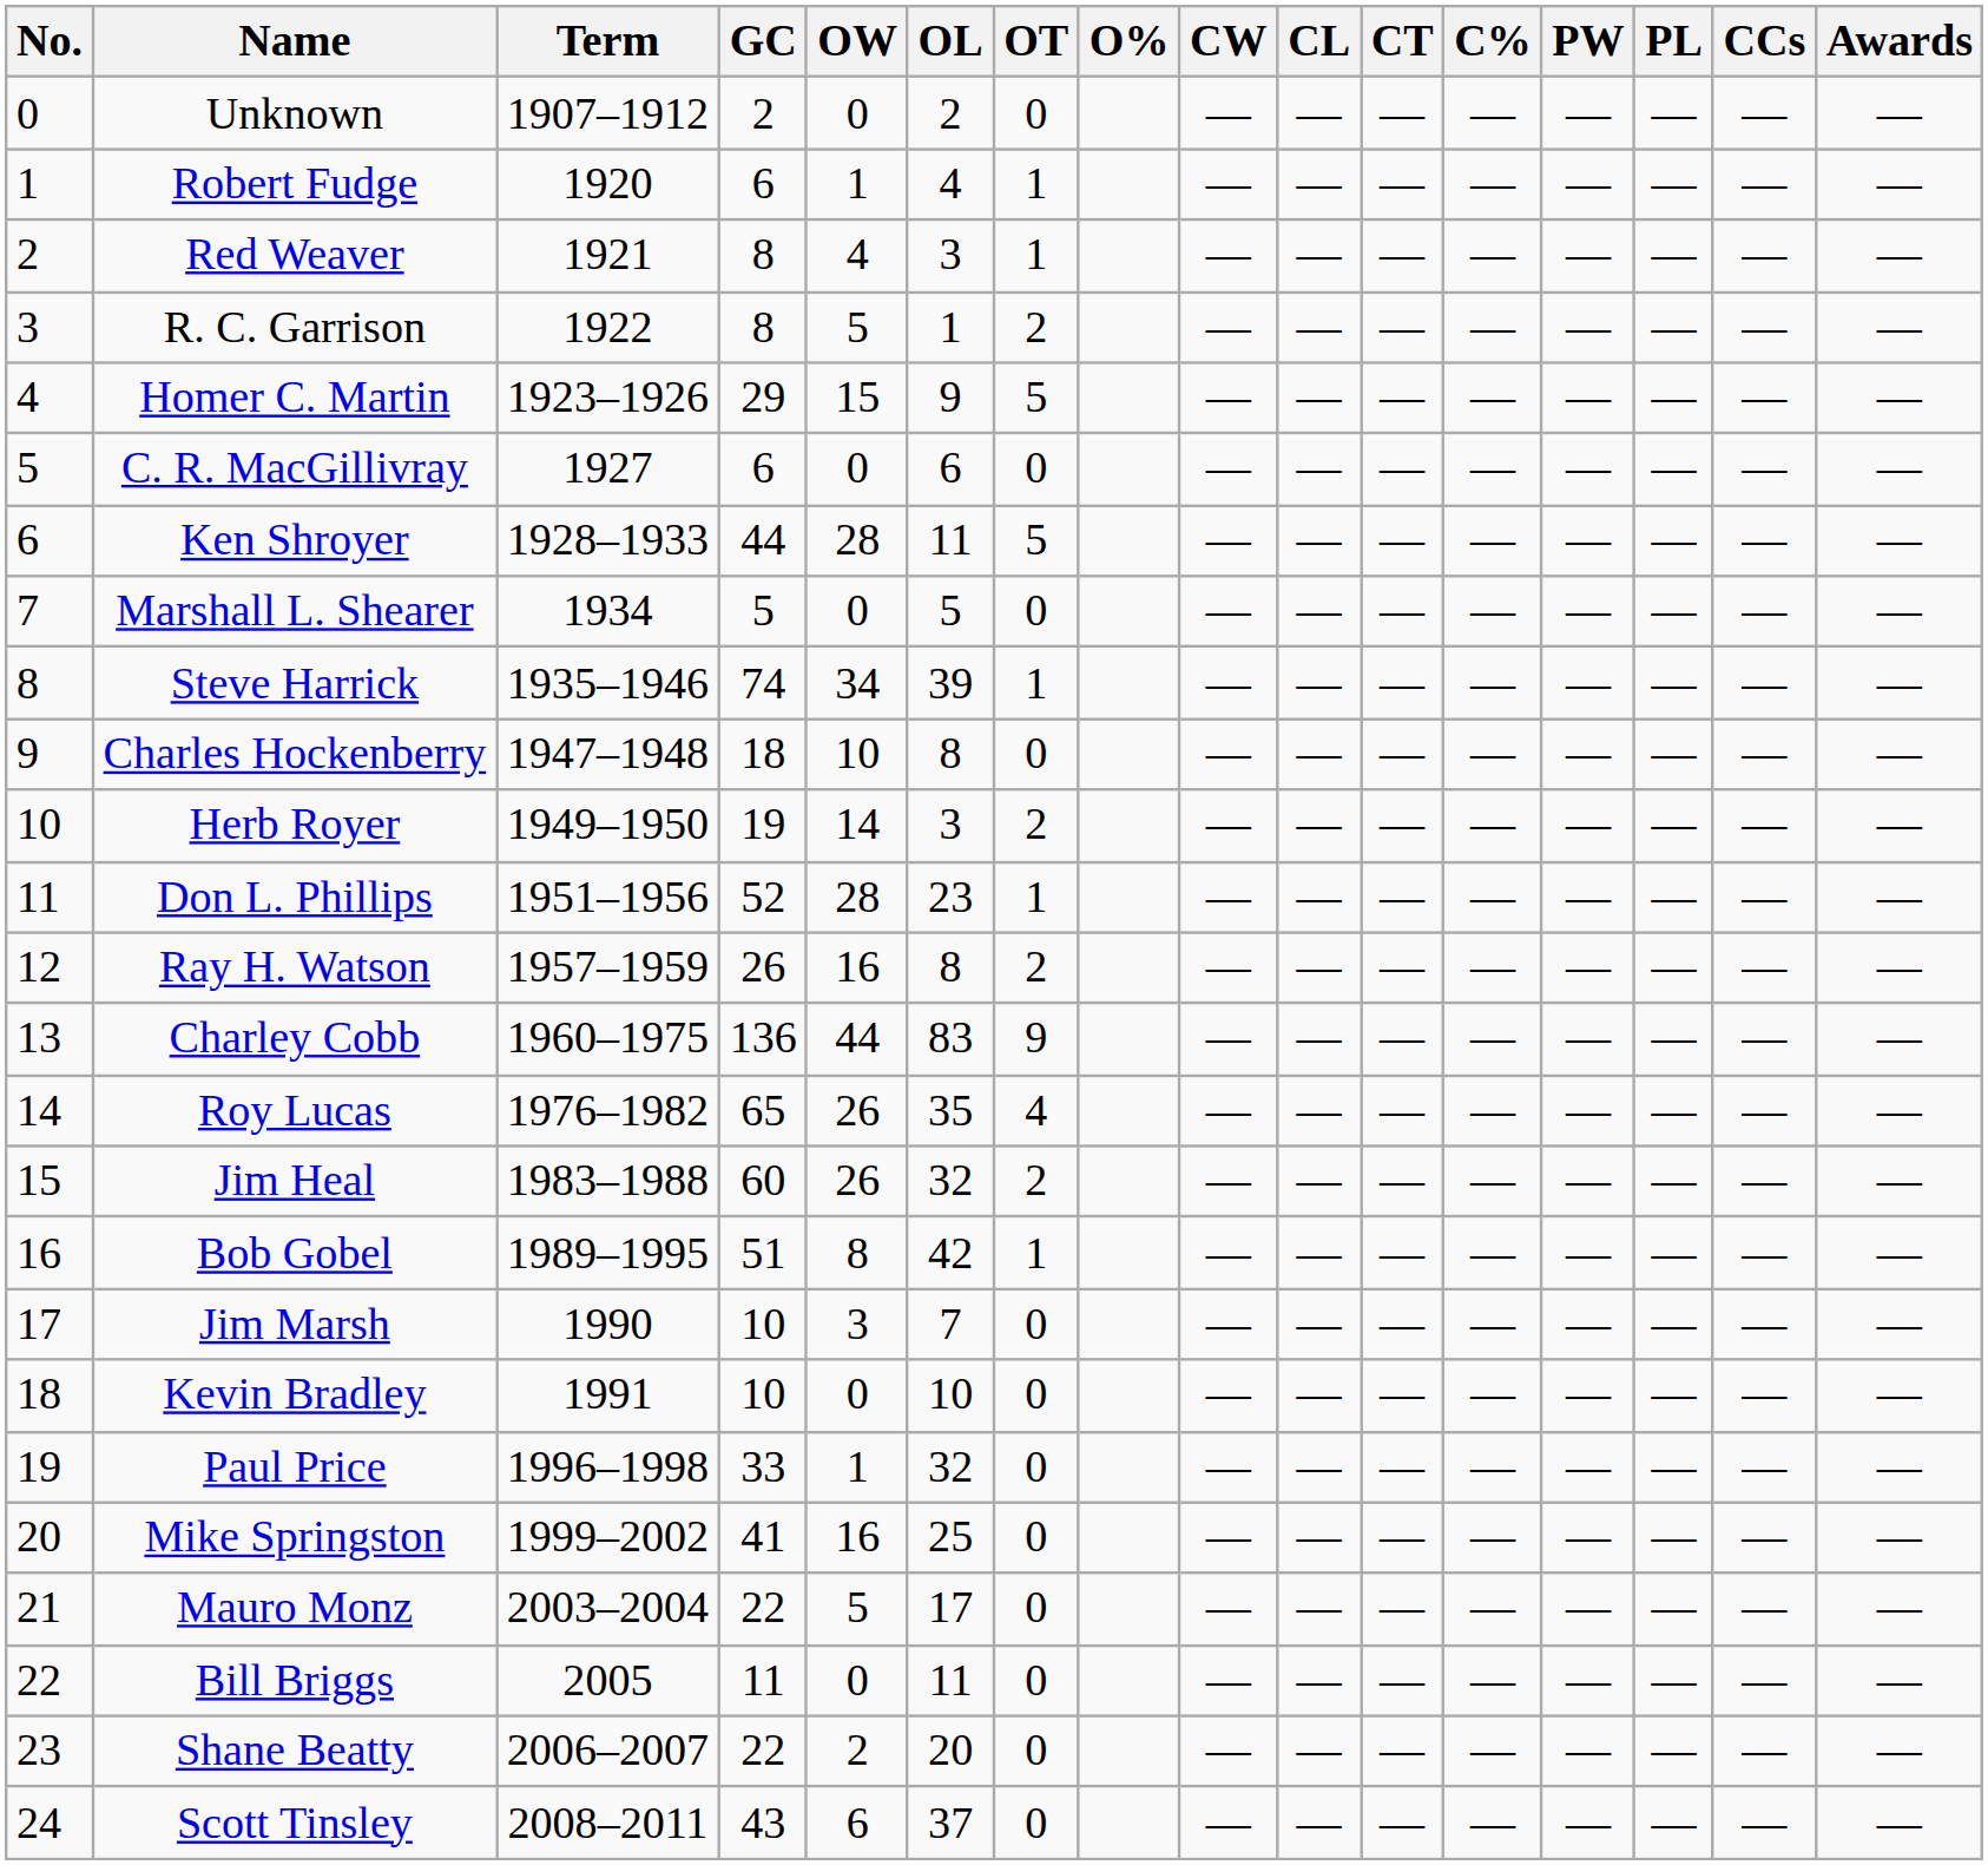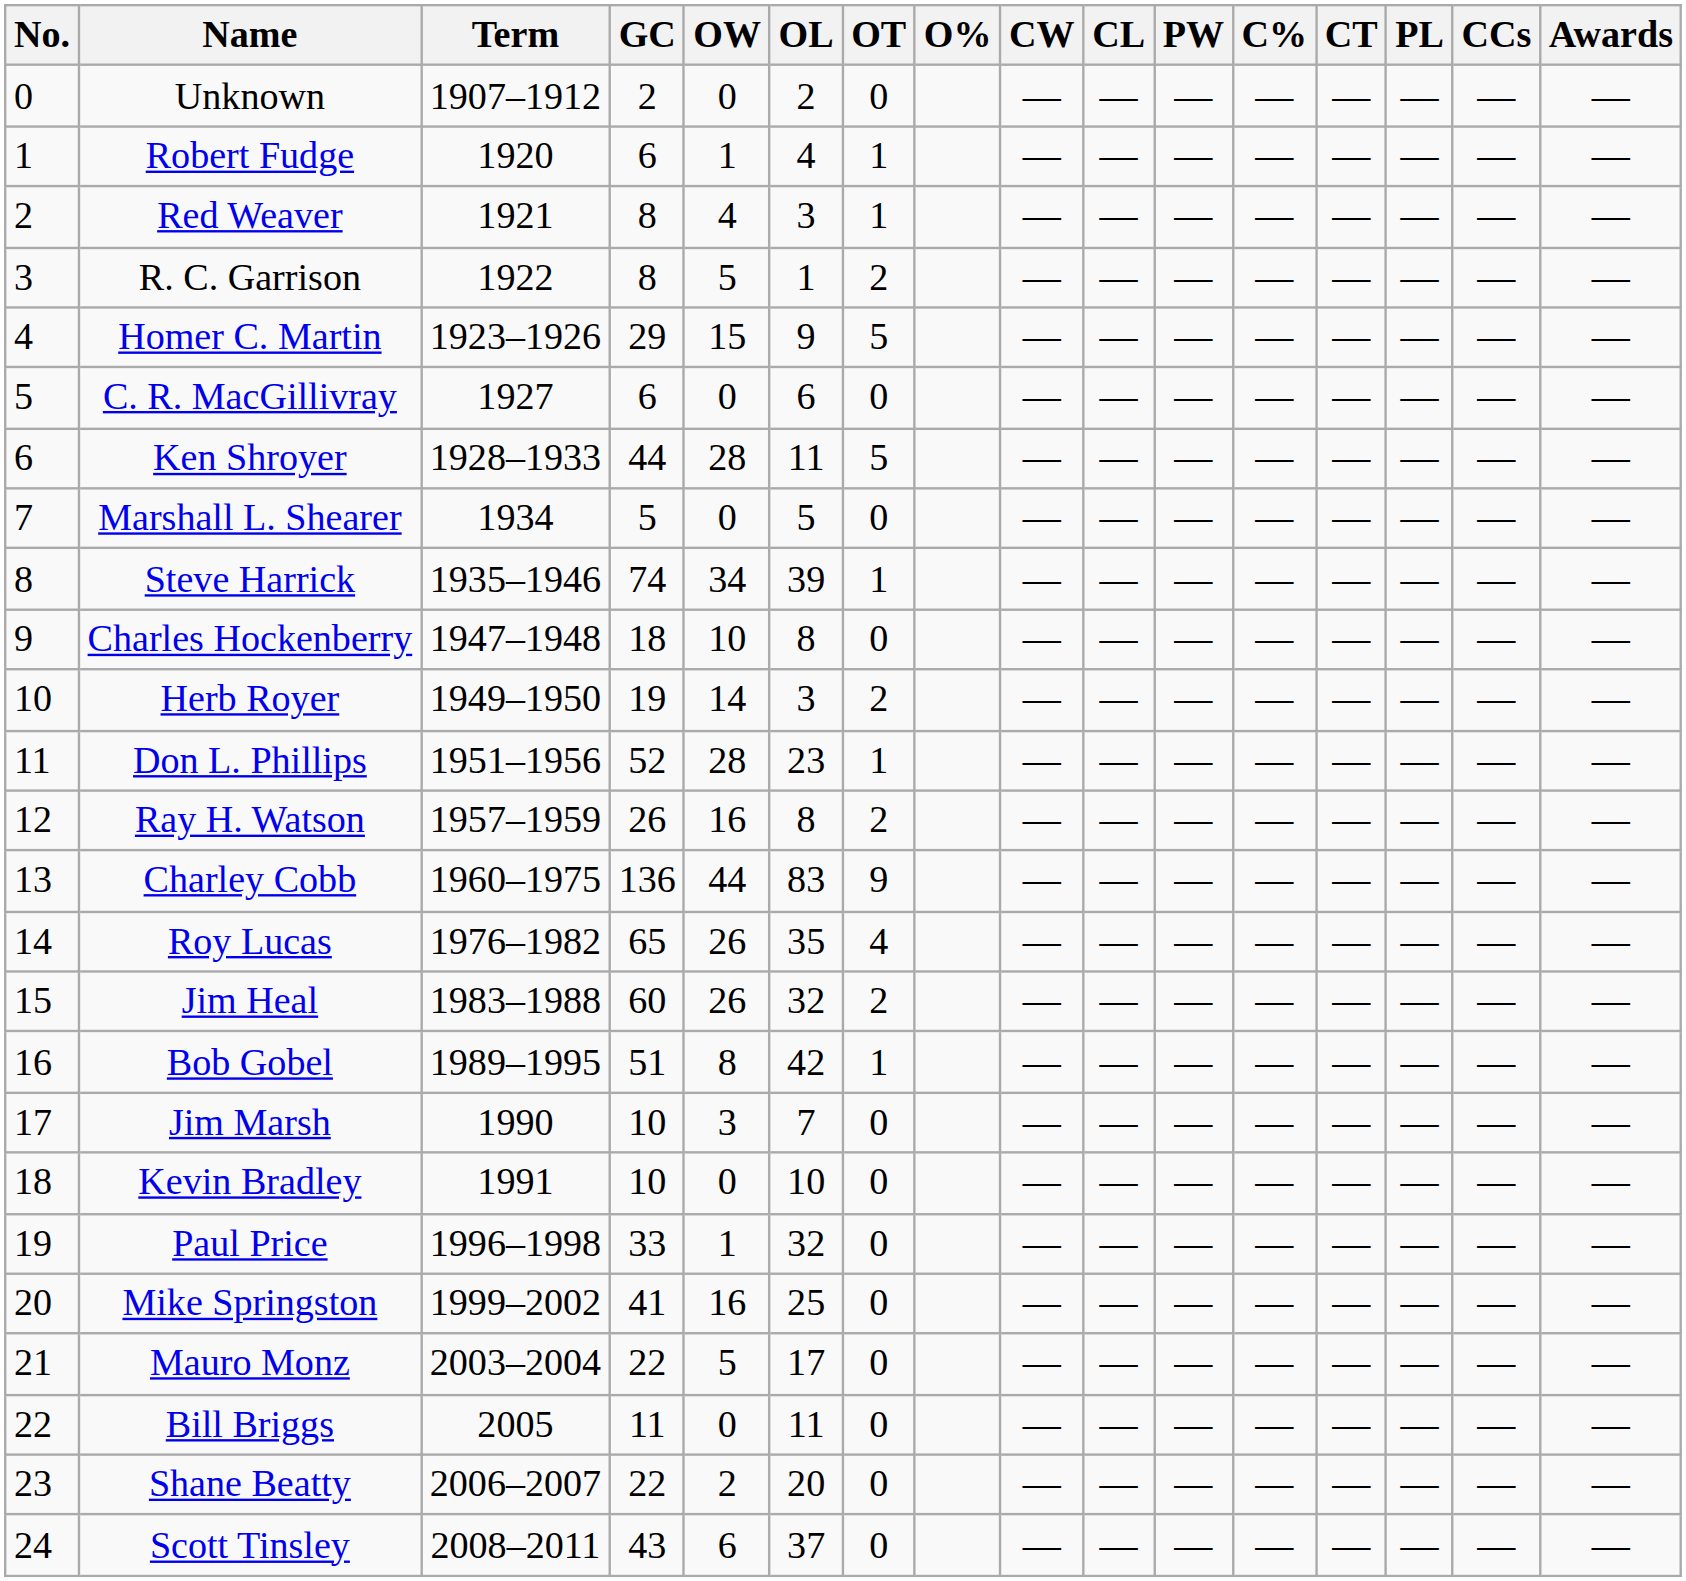columns swapped: CT <-> PW
